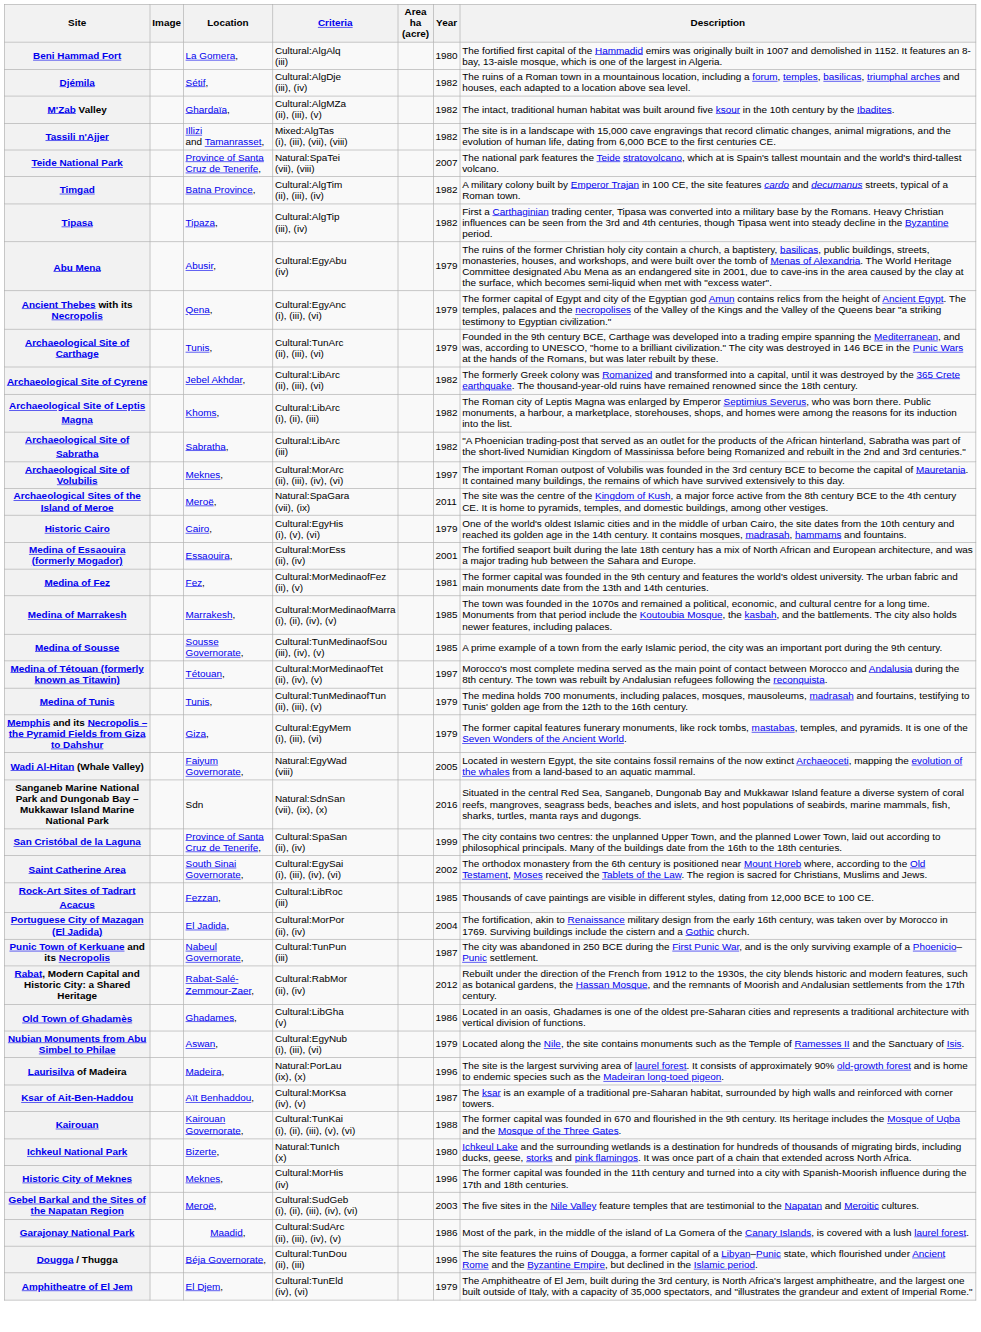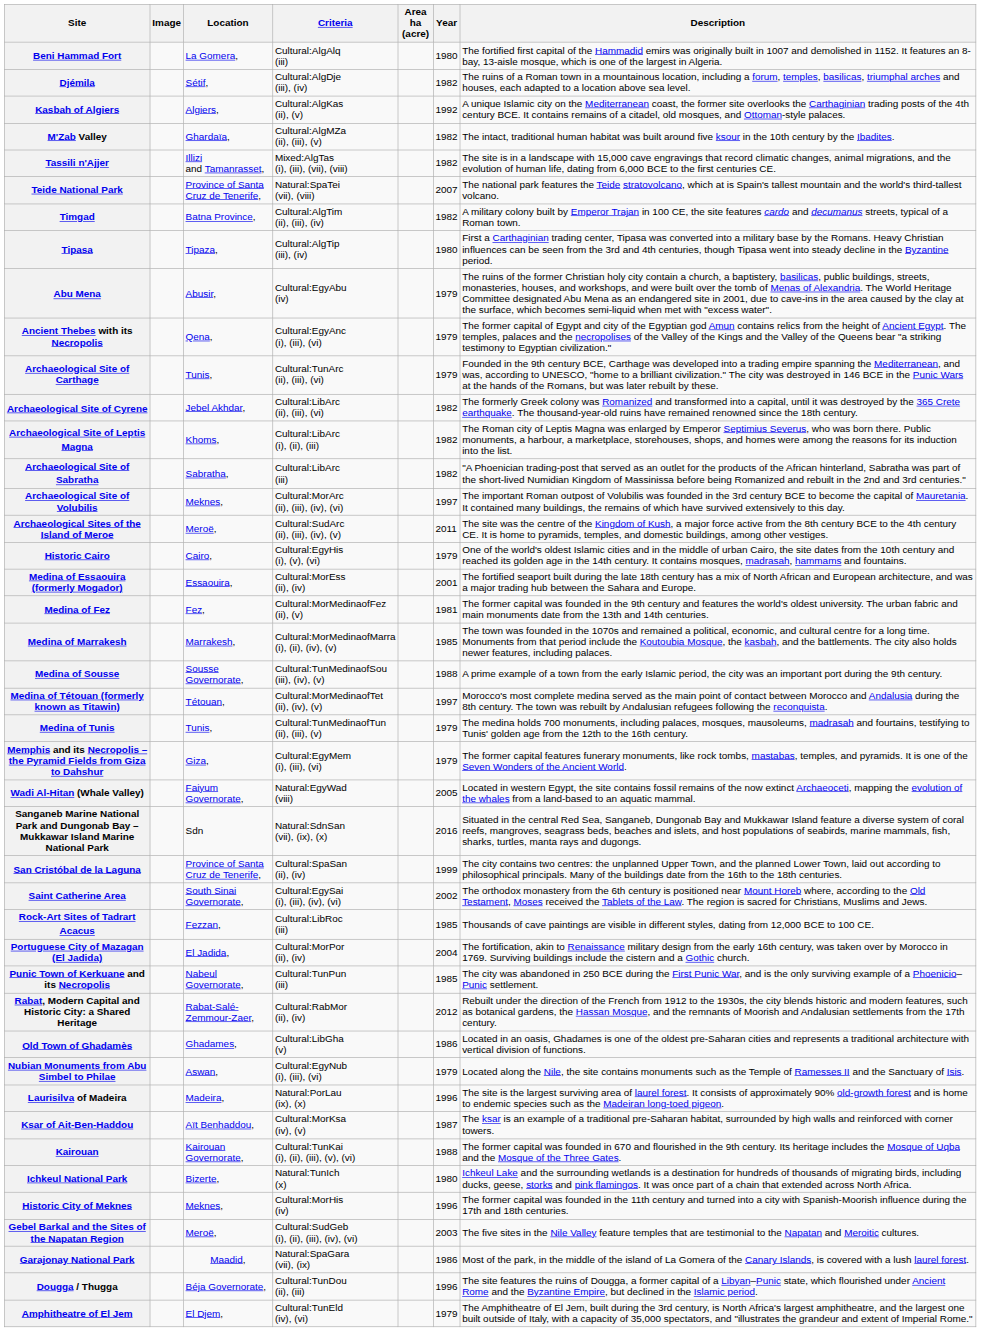+ row: Kasbah of Algiers | Algiers, | Cultural:AlgKas (ii), (v) | 1992 | A unique Islamic city on the Mediterranean coast, the former site overlooks the Carthaginian trading posts of the 4th century BCE. It contains remains of a citadel, old mosques, and Ottoman-style palaces.
Tipasa | Year: 1982 -> 1980
Archaeological Sites of the Island of Meroe | Criteria: Natural:SpaGara (vii), (ix) -> Cultural:SudArc (ii), (iii), (iv), (v)
Medina of Sousse | Year: 1985 -> 1988
Punic Town of Kerkuane and its Necropolis | Year: 1987 -> 1985
Garajonay National Park | Criteria: Cultural:SudArc (ii), (iii), (iv), (v) -> Natural:SpaGara (vii), (ix)
